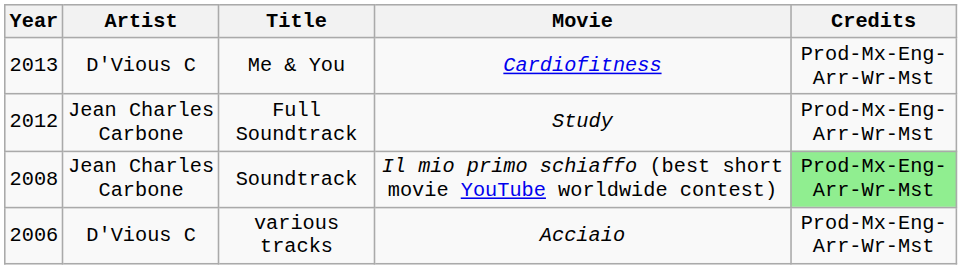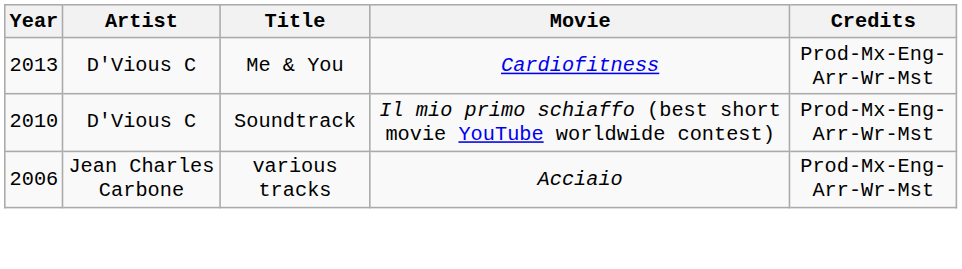- row: 2012 | Jean Charles Carbone | Full Soundtrack | Study | Prod-Mx-Eng-Arr-Wr-Mst
Soundtrack | Year: 2008 -> 2010
Soundtrack | Artist: Jean Charles Carbone -> D'Vious C
Soundtrack | Credits: lightgreen background -> no background
various tracks | Artist: D'Vious C -> Jean Charles Carbone
